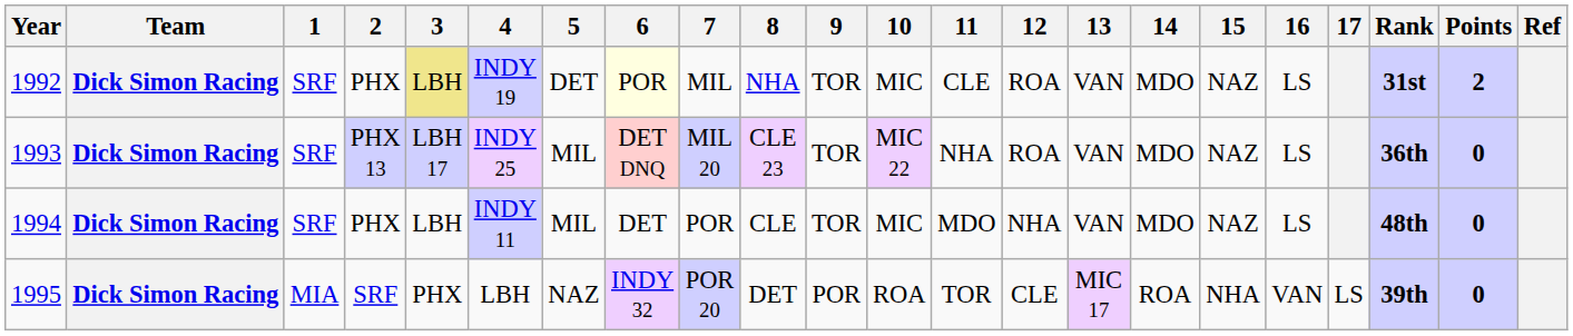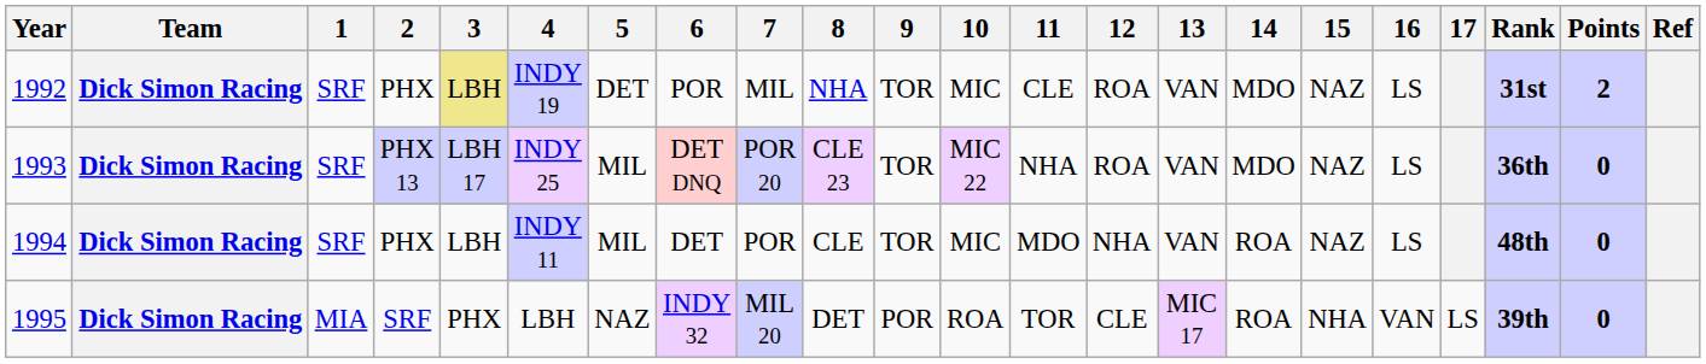1992 | 6: lightyellow background -> no background
1993 | 7: MIL 20 -> POR 20
1994 | 14: MDO -> ROA
1995 | 7: POR 20 -> MIL 20
